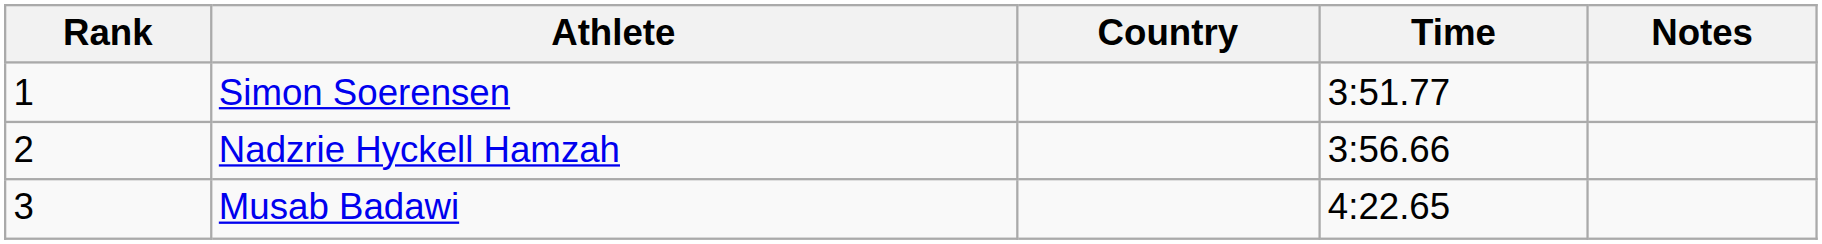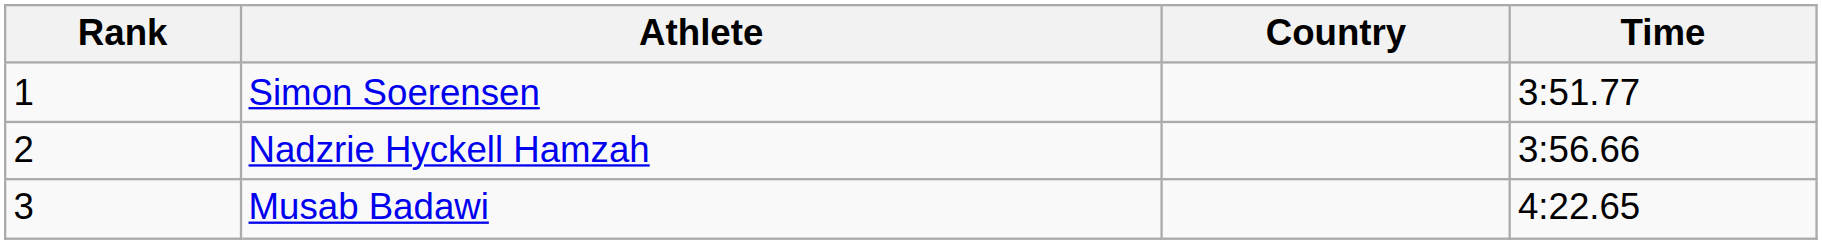- column: Notes
